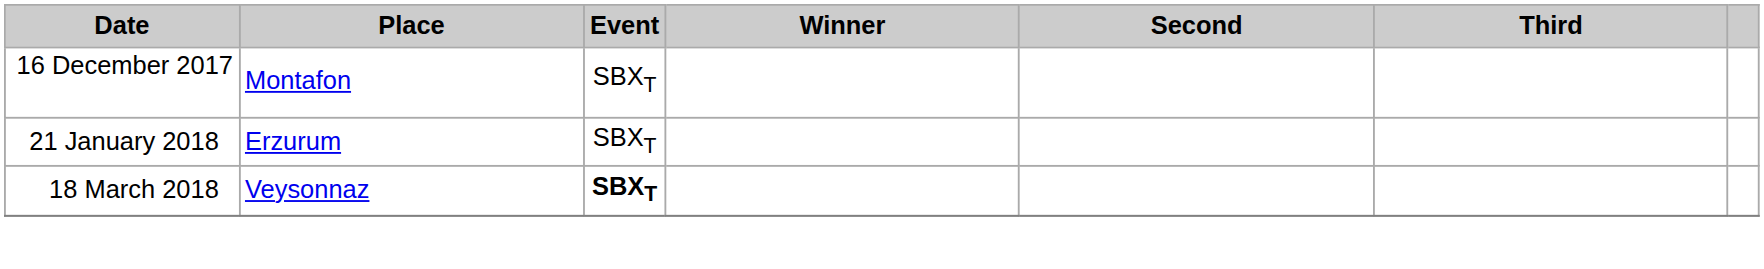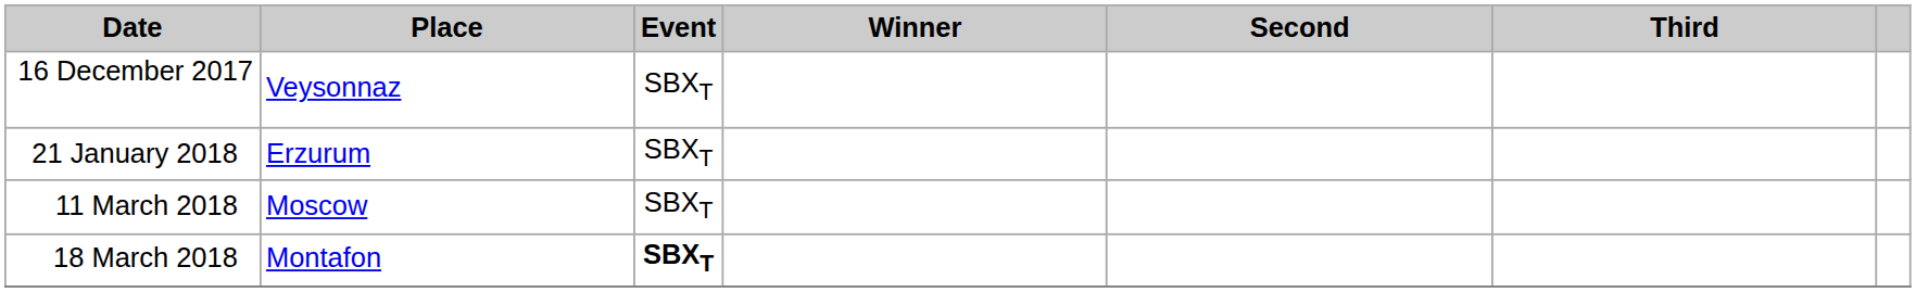16 December 2017 | Place: Montafon -> Veysonnaz
+ row: 11 March 2018 | Moscow | SBXT
18 March 2018 | Place: Veysonnaz -> Montafon
